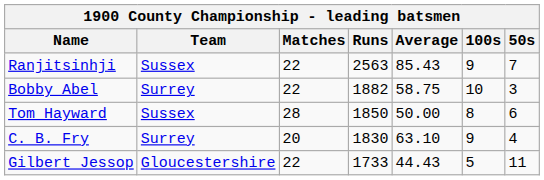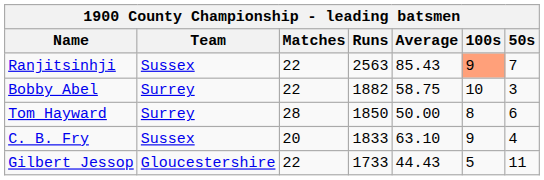Ranjitsinhji | 100s: no background -> lightsalmon background
Tom Hayward | Team: Sussex -> Surrey
C. B. Fry | Team: Surrey -> Sussex
C. B. Fry | Runs: 1830 -> 1833
